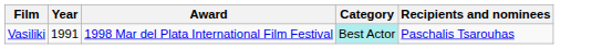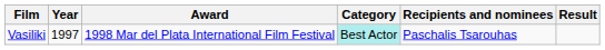+ column: Result
Vasiliki | Year: 1991 -> 1997
